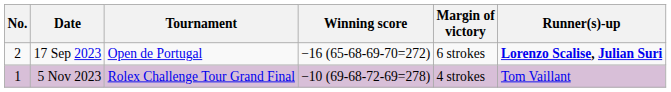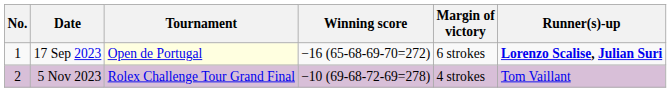17 Sep 2023 | No.: 2 -> 1
17 Sep 2023 | Tournament: no background -> lightyellow background
5 Nov 2023 | No.: 1 -> 2
